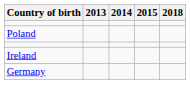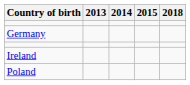rows swapped: Poland <-> Germany
